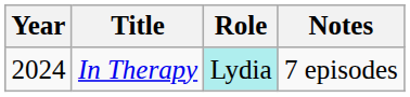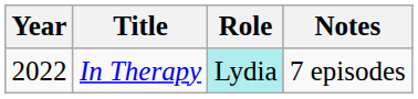In Therapy | Year: 2024 -> 2022
